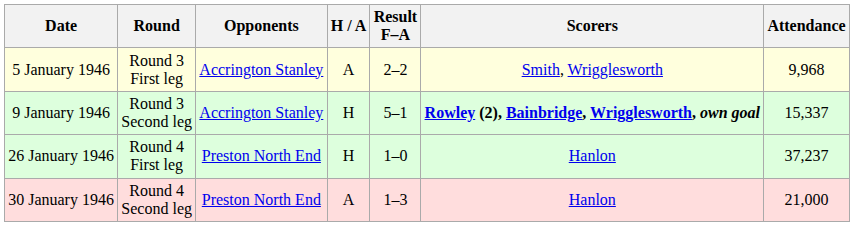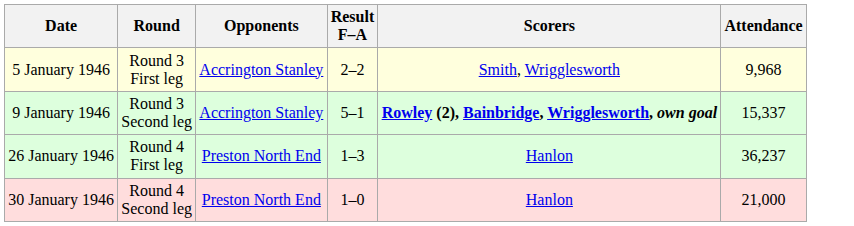- column: H / A | A | H | H | A
26 January 1946 | Result F–A: 1–0 -> 1–3
26 January 1946 | Attendance: 37,237 -> 36,237
30 January 1946 | Result F–A: 1–3 -> 1–0
